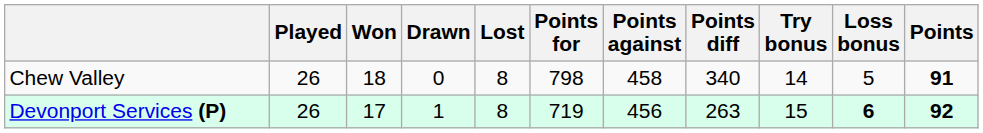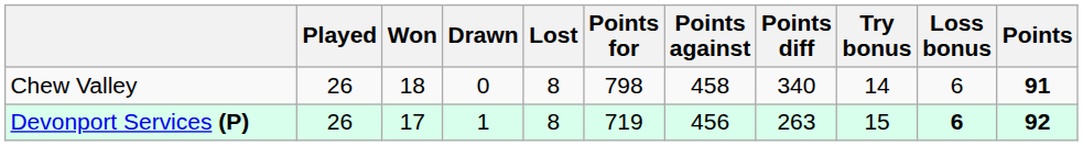Chew Valley | Loss bonus: 5 -> 6
